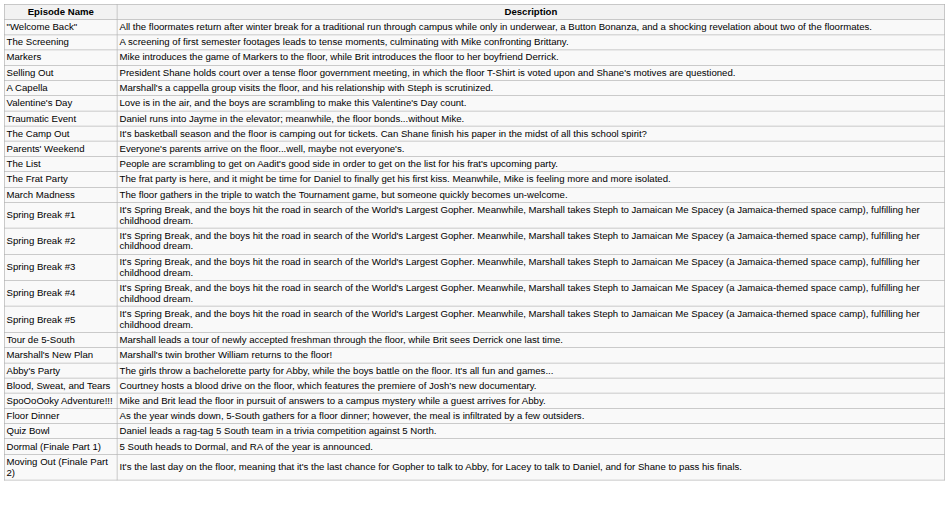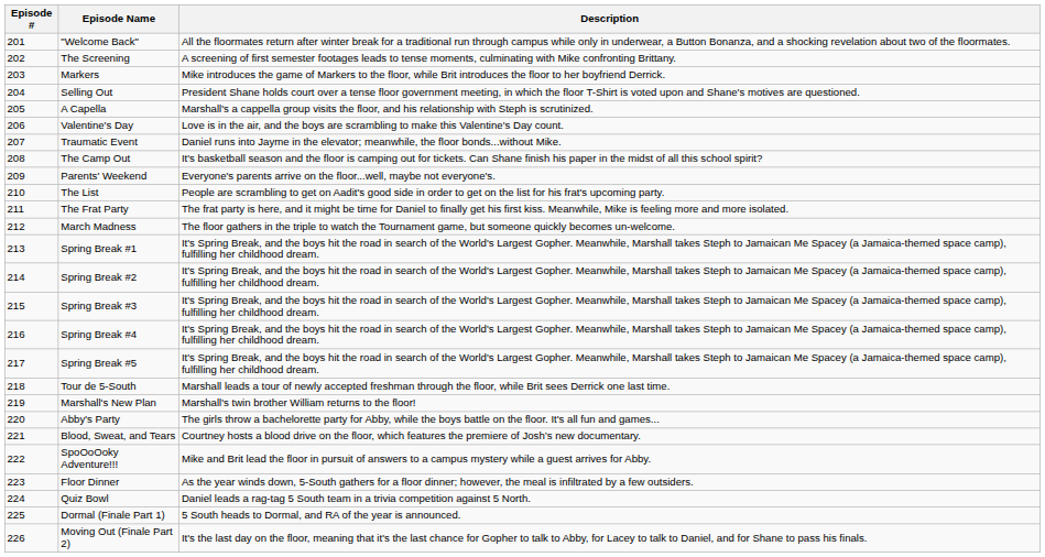+ column: Episode # | 201 | 202 | 203 | 204 | 205 | 206 | 207 | 208 | 209 | 210 | 211 | 212 | 213 | 214 | 215 | 216 | 217 | 218 | 219 | 220 | 221 | 222 | 223 | 224 | 225 | 226
